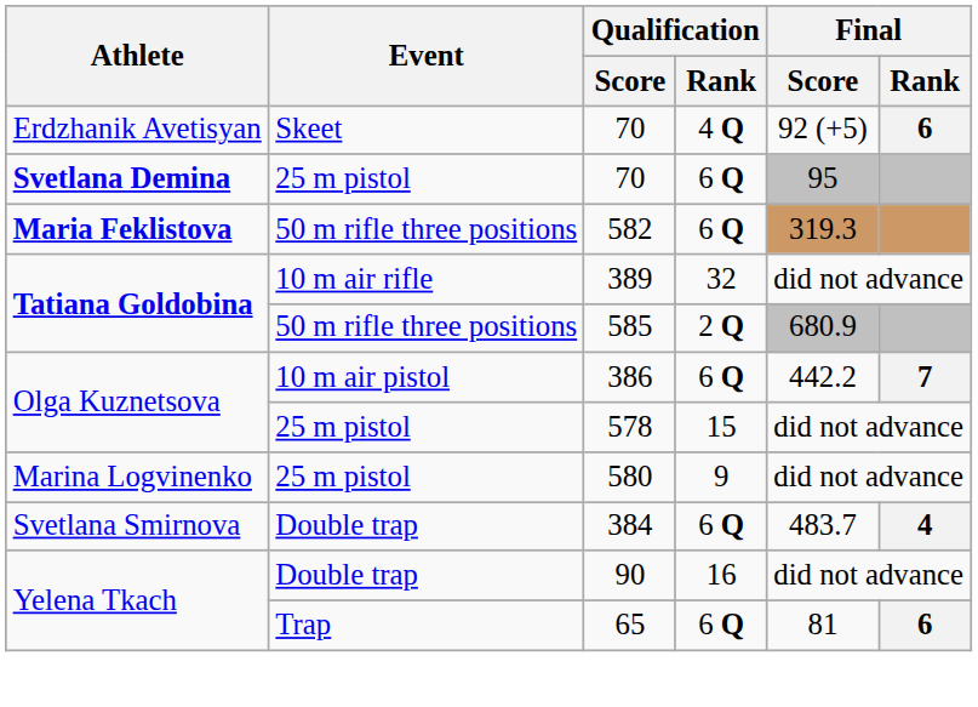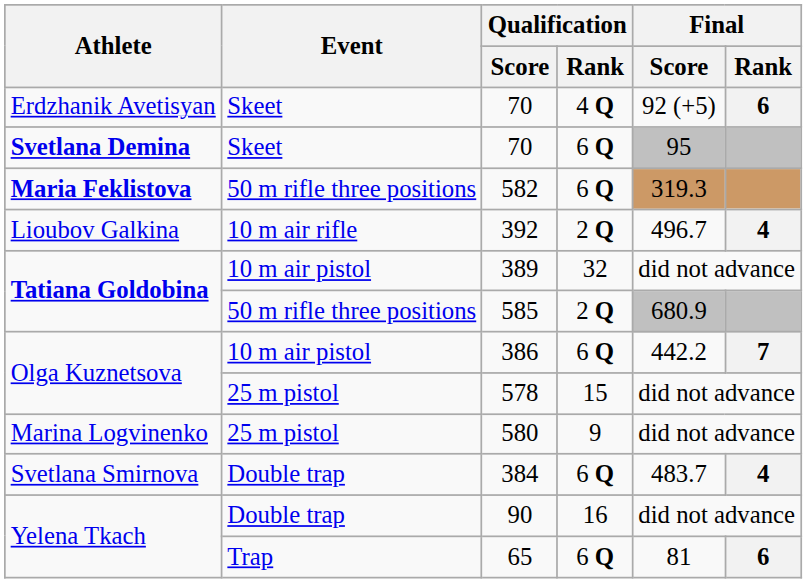Svetlana Demina / 70 | Event: 25 m pistol -> Skeet
+ row: Lioubov Galkina | 10 m air rifle | 392 | 2 Q | 496.7 | 4
389 | Event: 10 m air rifle -> 10 m air pistol
